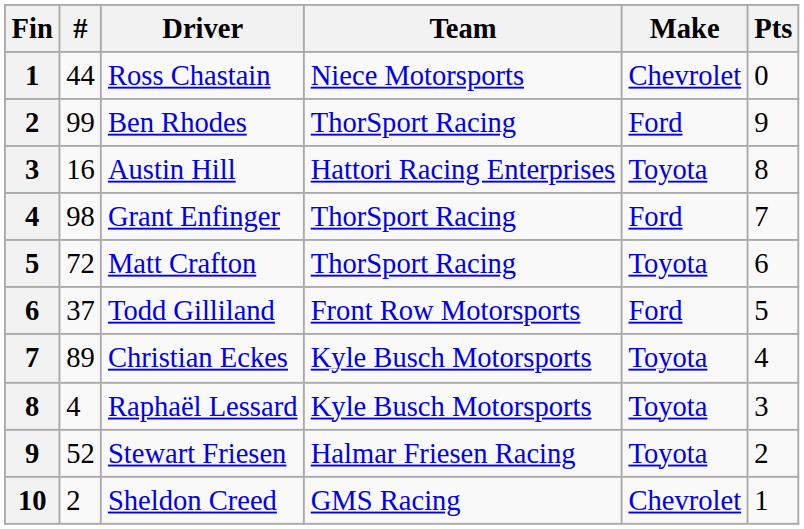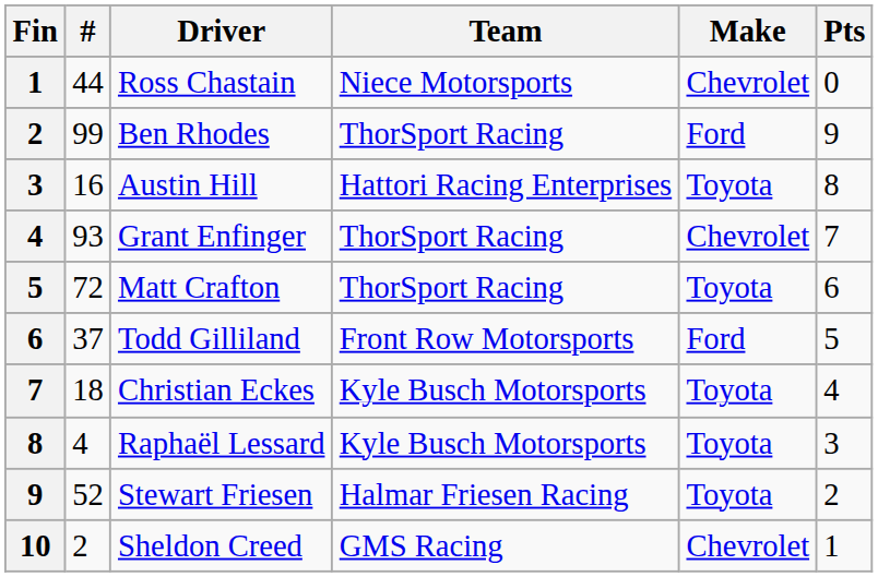Grant Enfinger | #: 98 -> 93
Grant Enfinger | Make: Ford -> Chevrolet
Christian Eckes | #: 89 -> 18
